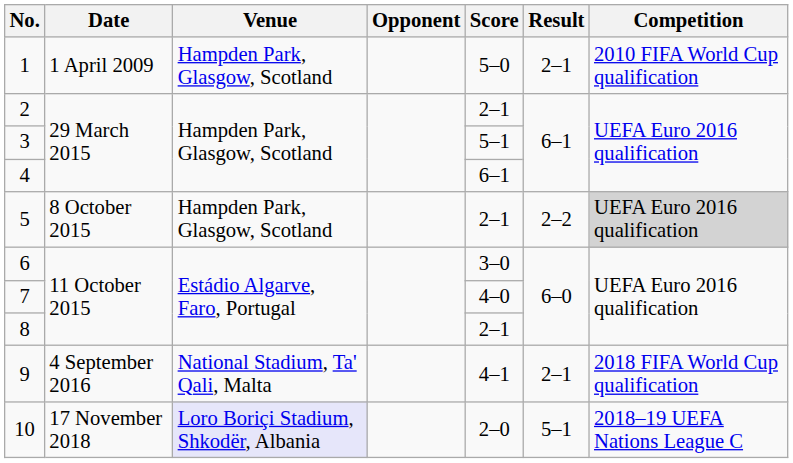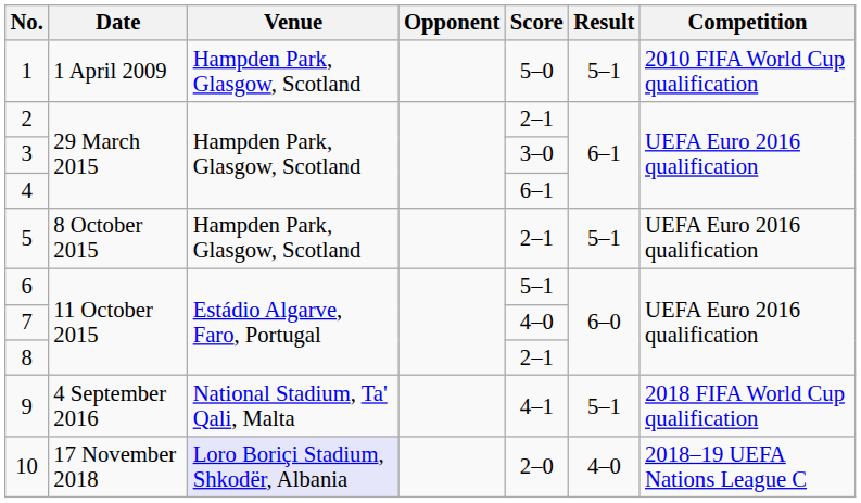1 | Result: 2–1 -> 5–1
3 | Score: 5–1 -> 3–0
5 | Result: 2–2 -> 5–1
5 | Competition: lightgrey background -> no background
6 | Score: 3–0 -> 5–1
9 | Result: 2–1 -> 5–1
10 | Result: 5–1 -> 4–0
